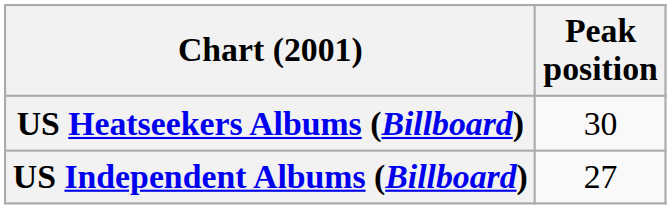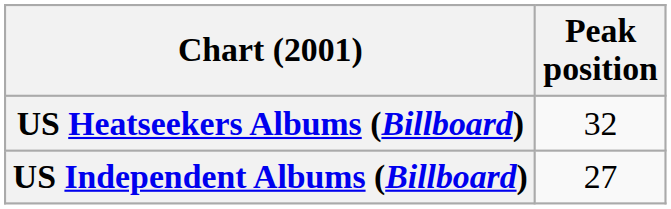US Heatseekers Albums (Billboard) | Peak position: 30 -> 32
